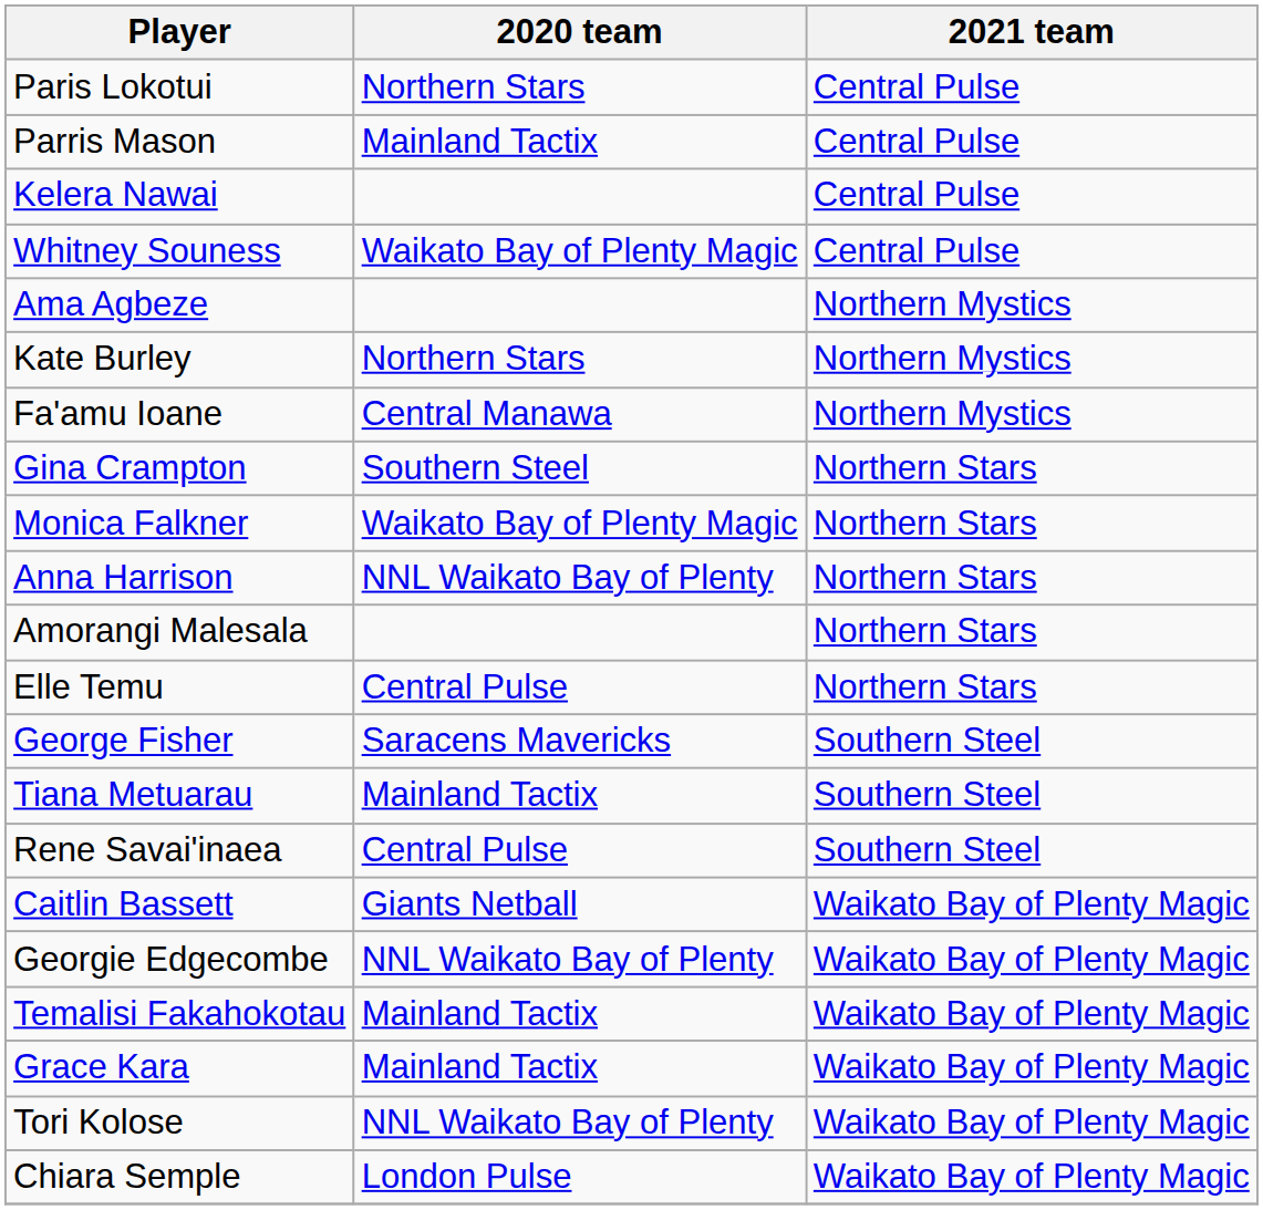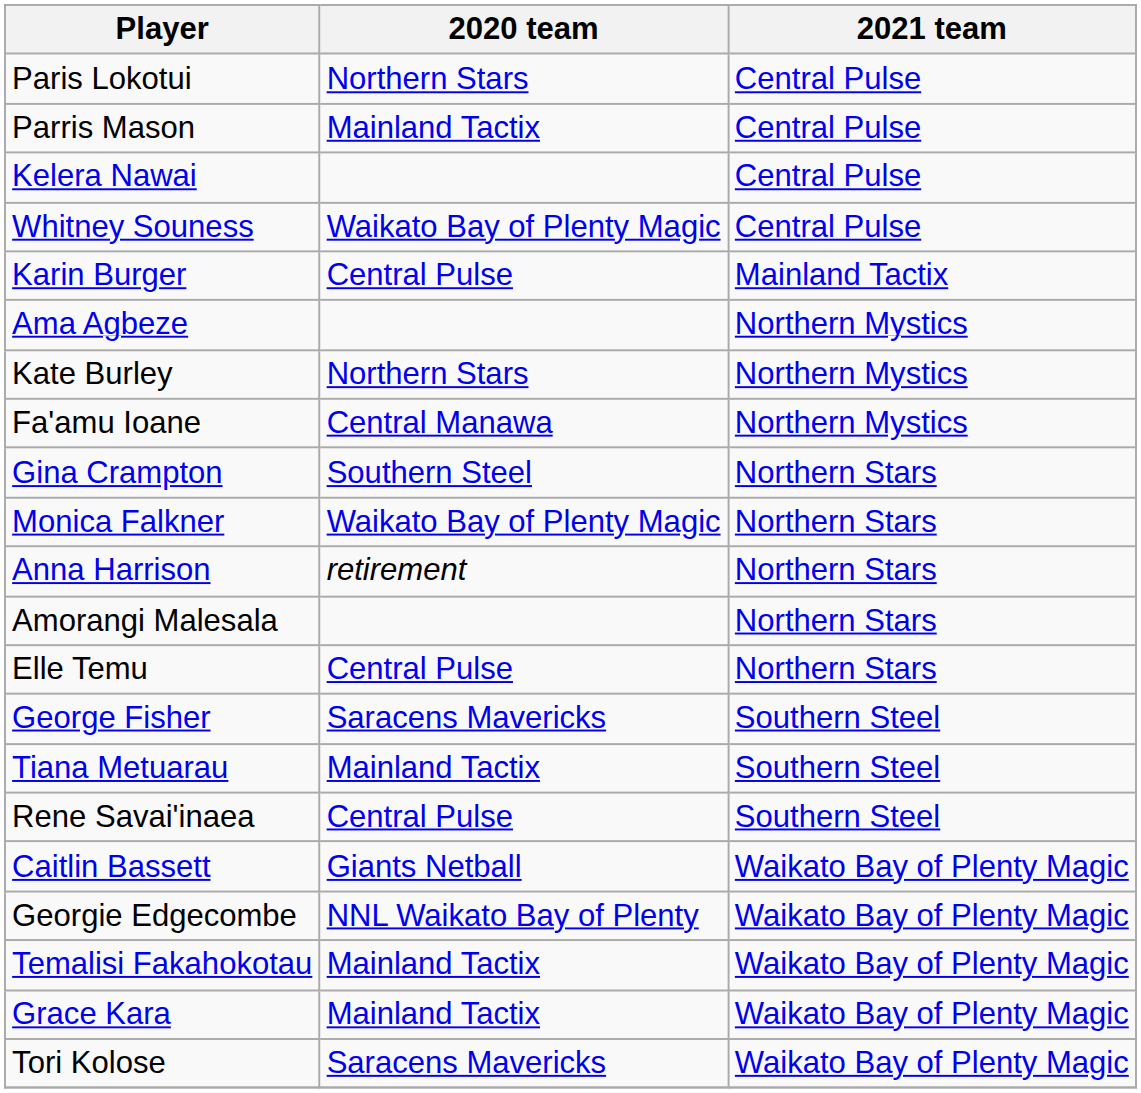+ row: Karin Burger | Central Pulse | Mainland Tactix
Anna Harrison | 2020 team: NNL Waikato Bay of Plenty -> retirement
Tori Kolose | 2020 team: NNL Waikato Bay of Plenty -> Saracens Mavericks
- row: Chiara Semple | London Pulse | Waikato Bay of Plenty Magic
